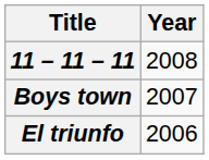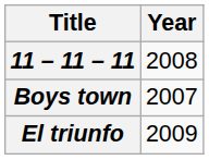El triunfo | Year: 2006 -> 2009
